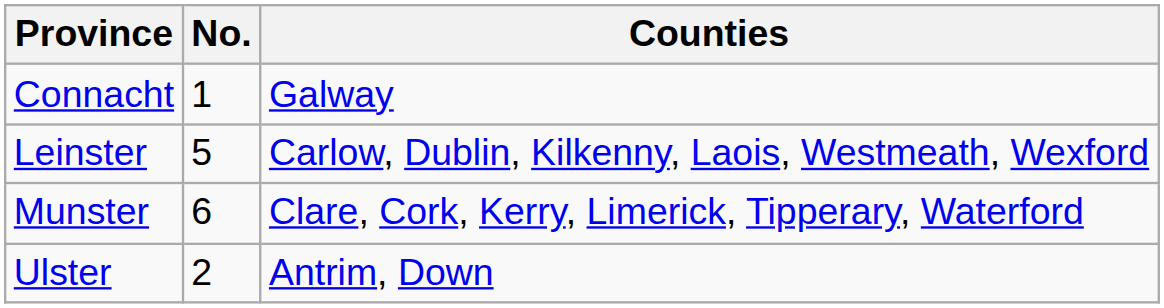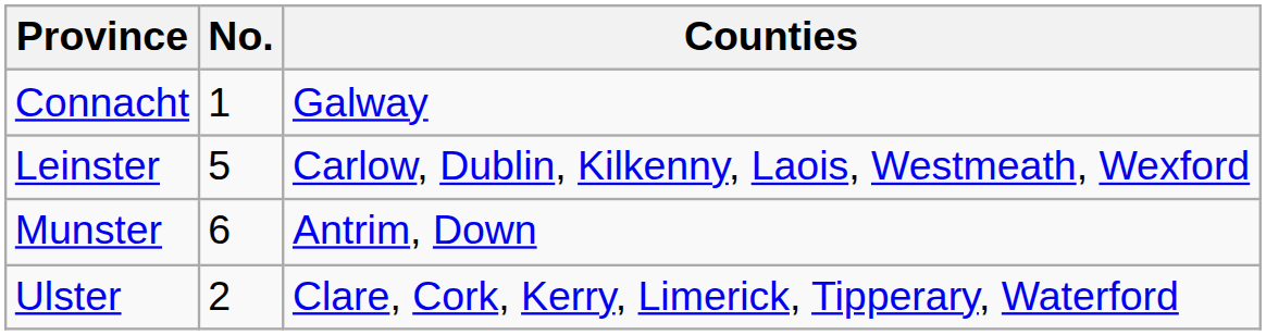Munster | Counties: Clare, Cork, Kerry, Limerick, Tipperary, Waterford -> Antrim, Down
Ulster | Counties: Antrim, Down -> Clare, Cork, Kerry, Limerick, Tipperary, Waterford
